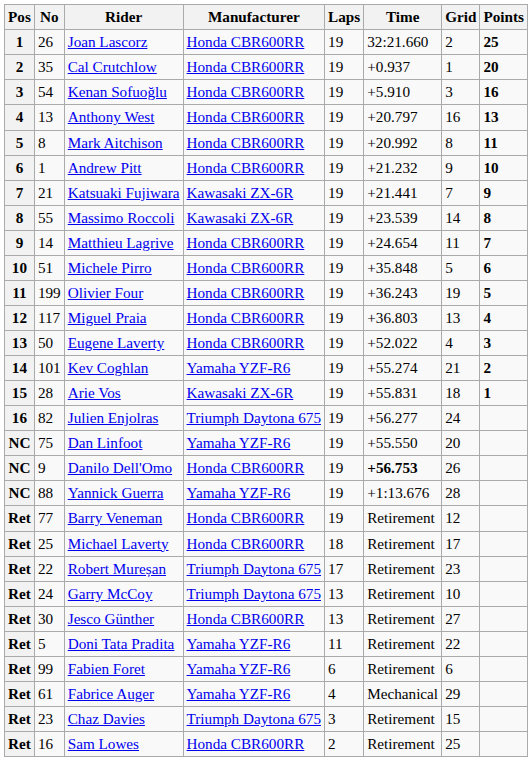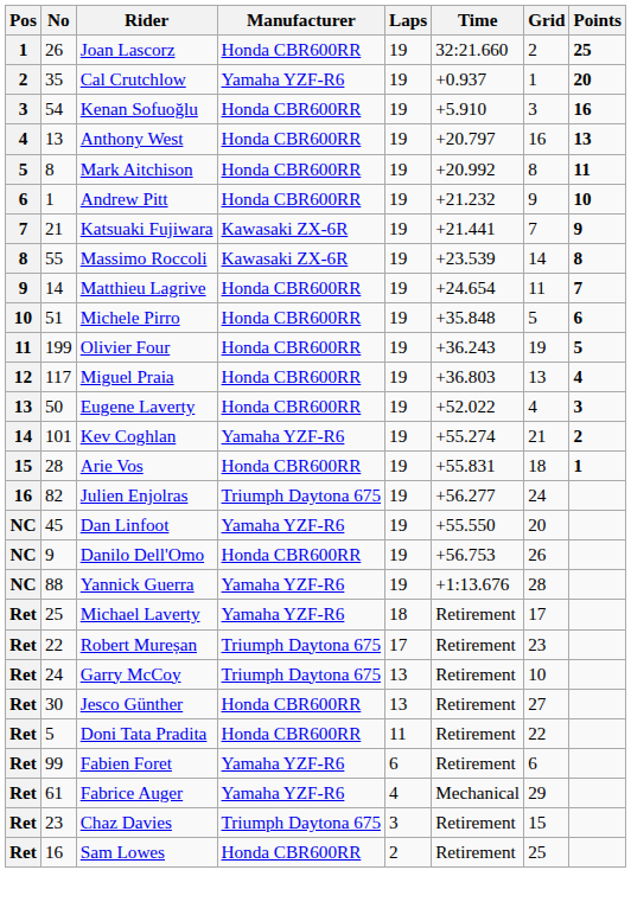Cal Crutchlow | Manufacturer: Honda CBR600RR -> Yamaha YZF-R6
Arie Vos | Manufacturer: Kawasaki ZX-6R -> Honda CBR600RR
Dan Linfoot | No: 75 -> 45
Danilo Dell'Omo | Time: bold -> normal
- row: Ret | 77 | Barry Veneman | Honda CBR600RR | 19 | Retirement | 12
Michael Laverty | Manufacturer: Honda CBR600RR -> Yamaha YZF-R6
Doni Tata Pradita | Manufacturer: Yamaha YZF-R6 -> Honda CBR600RR
